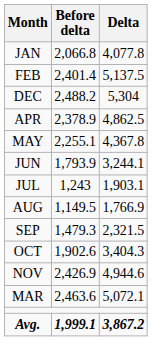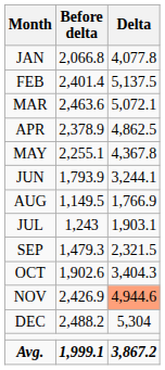rows swapped: MAR <-> DEC
rows swapped: JUL <-> AUG
NOV | Delta: no background -> lightsalmon background
